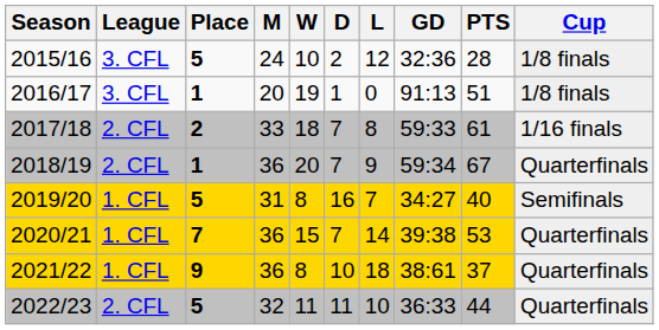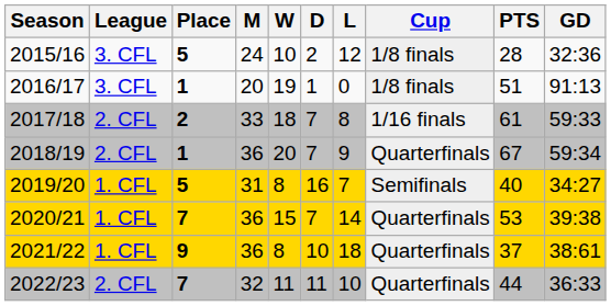columns swapped: GD <-> Cup
2022/23 | Place: 5 -> 7
